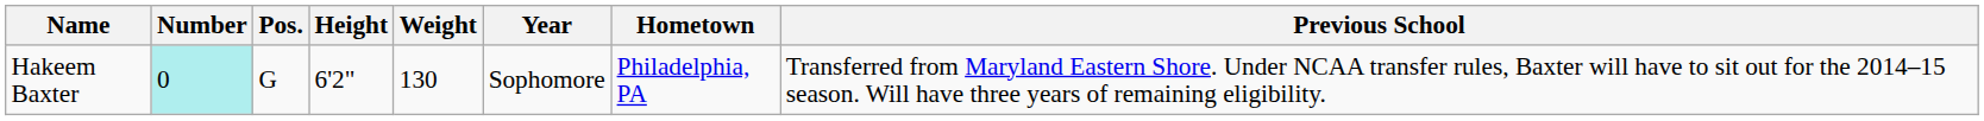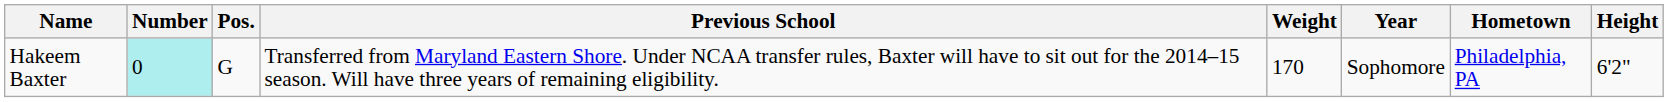columns swapped: Height <-> Previous School
Hakeem Baxter | Weight: 130 -> 170
